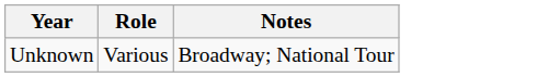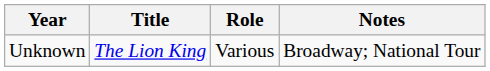+ column: Title | The Lion King
